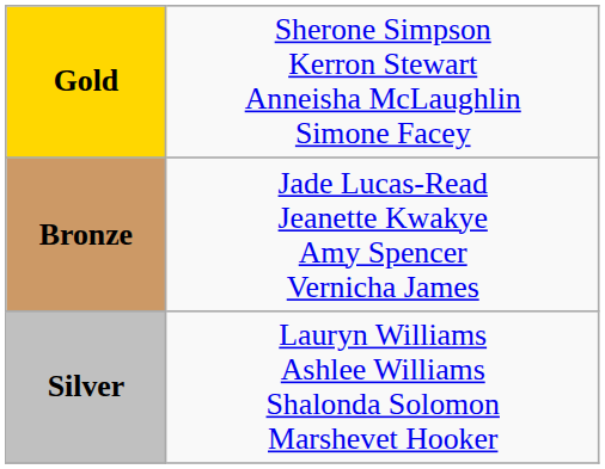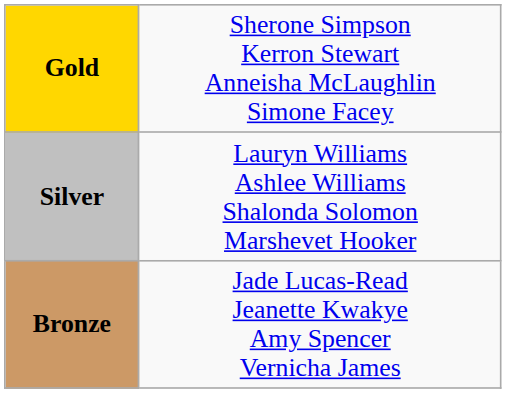rows swapped: Silver <-> Bronze
